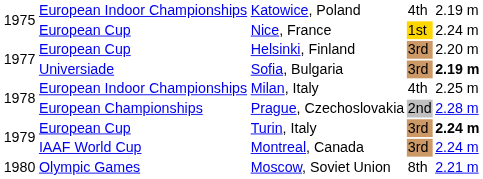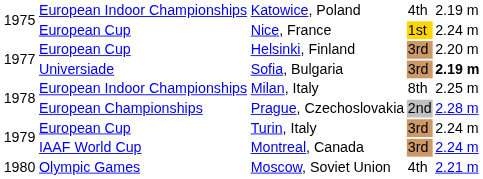Milan, Italy | column 4: 4th -> 8th
Turin, Italy | column 5: bold -> normal
Moscow, Soviet Union | column 4: 8th -> 4th
